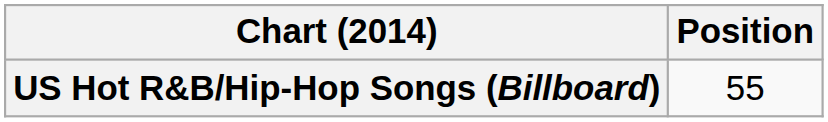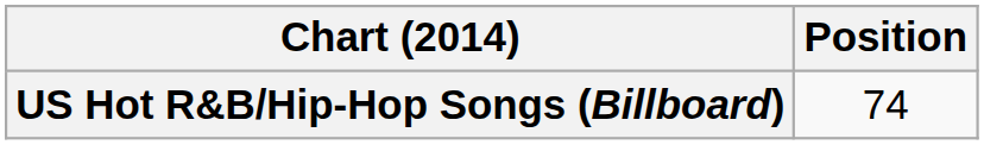US Hot R&B/Hip-Hop Songs (Billboard) | Position: 55 -> 74
